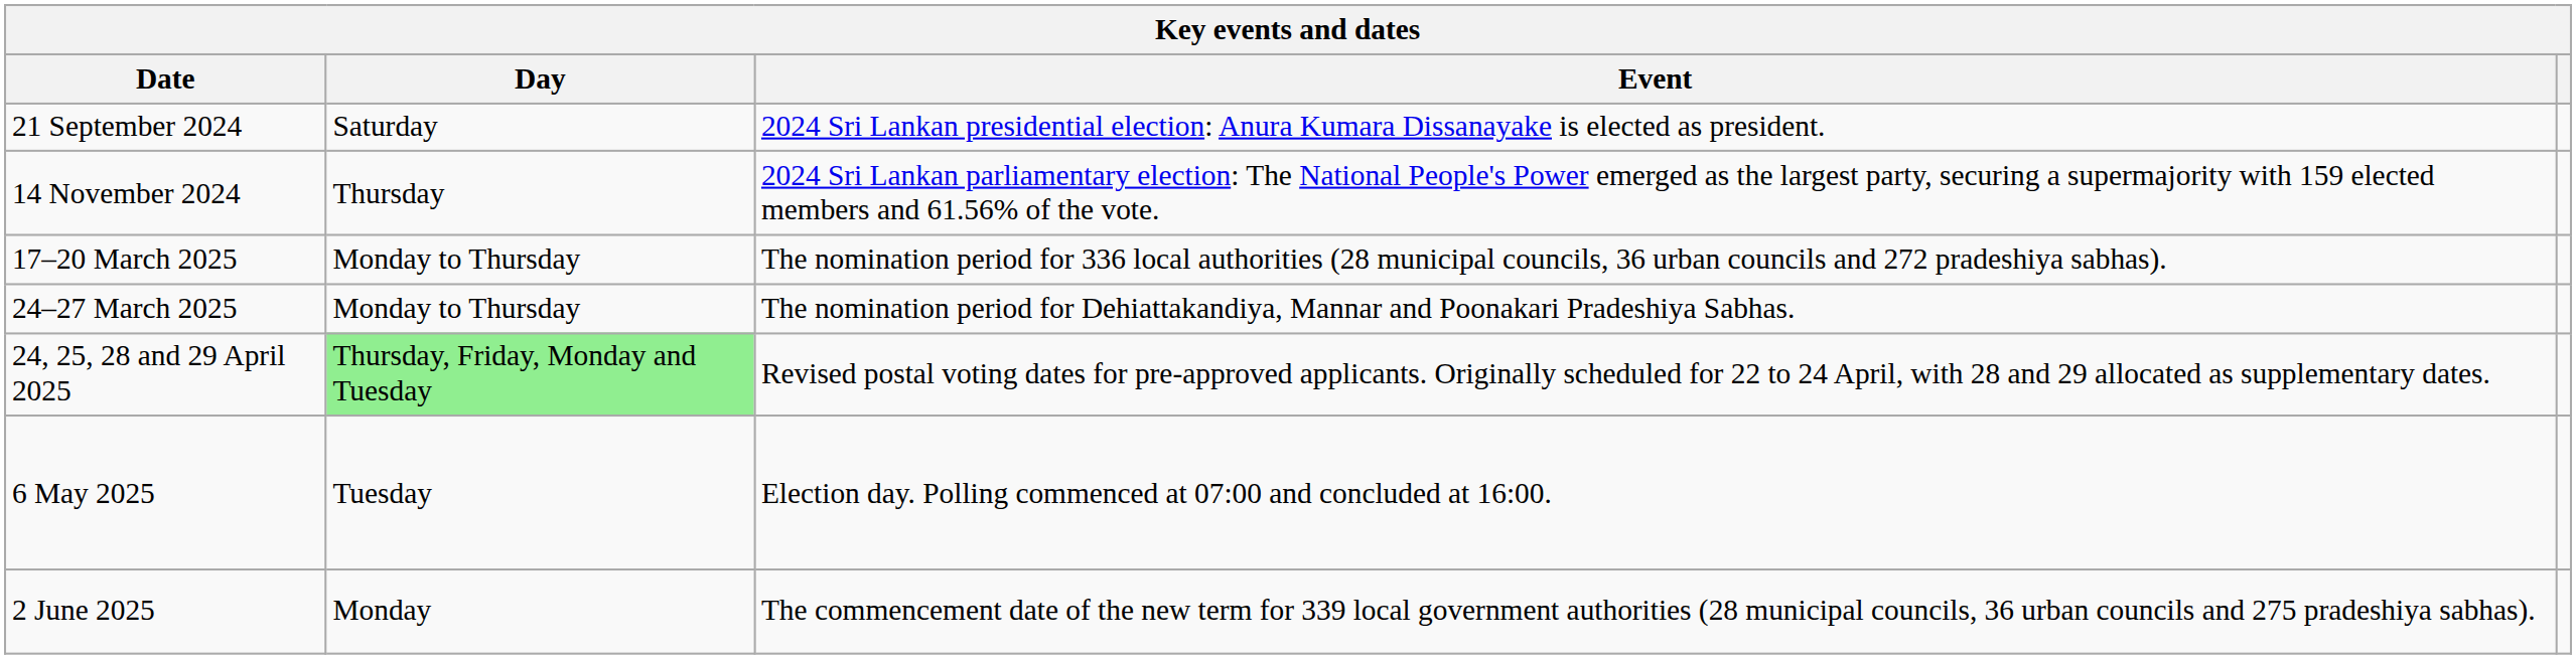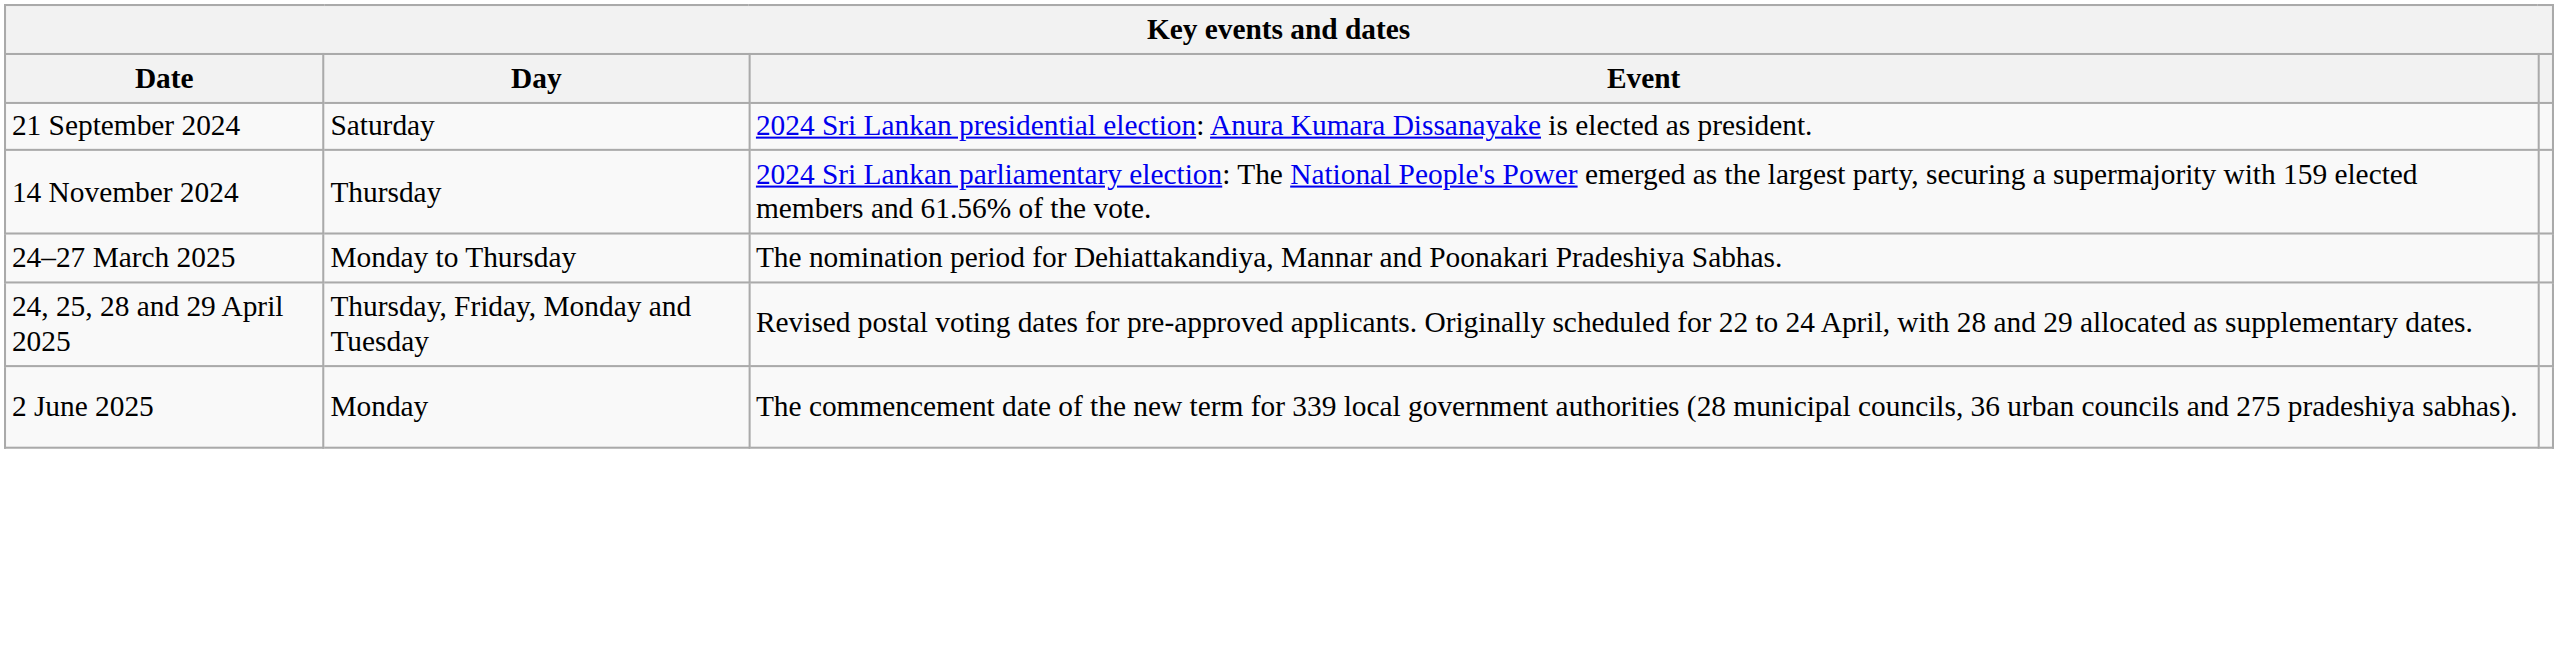- row: 17–20 March 2025 | Monday to Thursday | The nomination period for 336 local authorities (28 municipal councils, 36 urban councils and 272 pradeshiya sabhas).
24, 25, 28 and 29 April 2025 | Day: lightgreen background -> no background
- row: 6 May 2025 | Tuesday | Election day. Polling commenced at 07:00 and concluded at 16:00.
